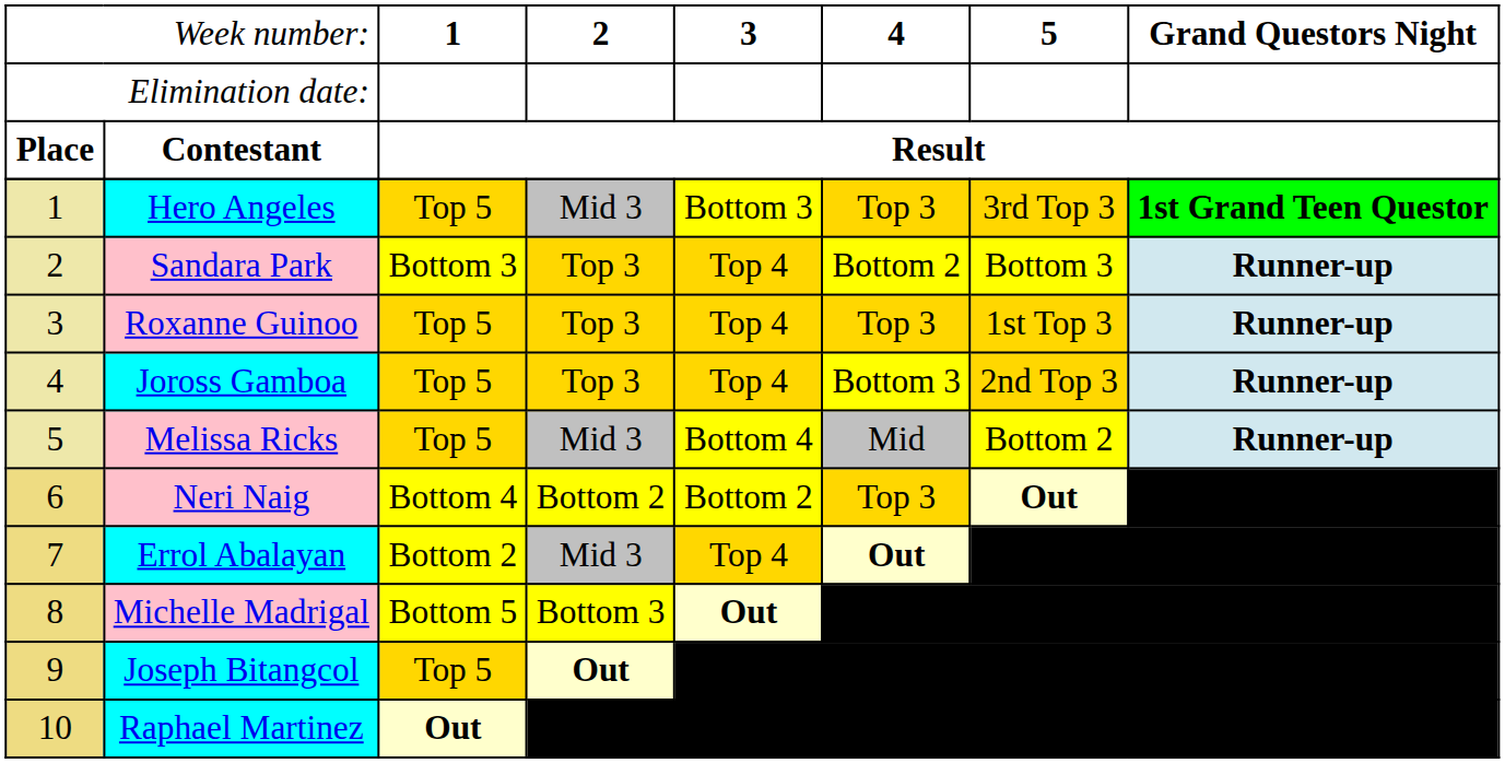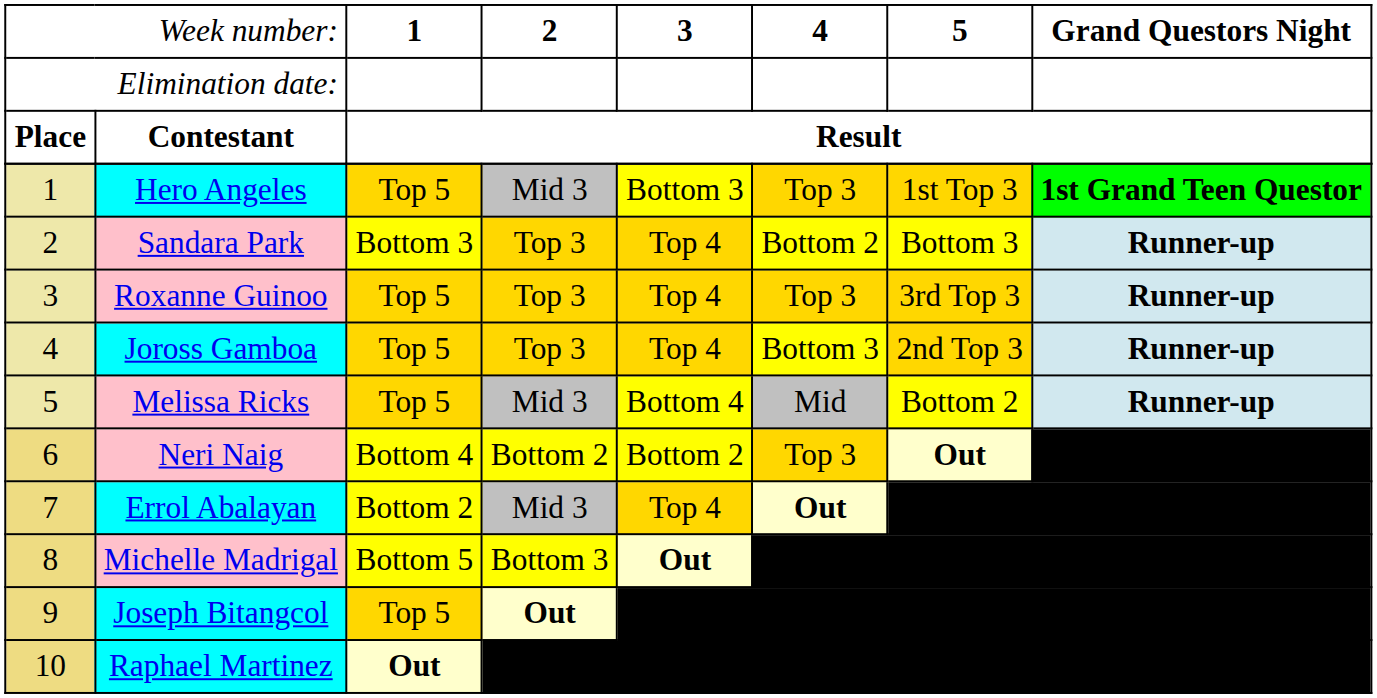Hero Angeles | column 7: 3rd Top 3 -> 1st Top 3
Roxanne Guinoo | column 7: 1st Top 3 -> 3rd Top 3
